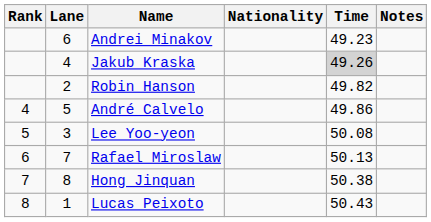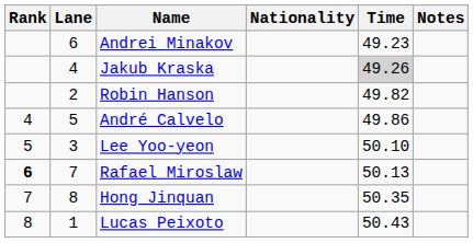Lee Yoo-yeon | Time: 50.08 -> 50.10
Rafael Miroslaw | Rank: normal -> bold
Hong Jinquan | Time: 50.38 -> 50.35
